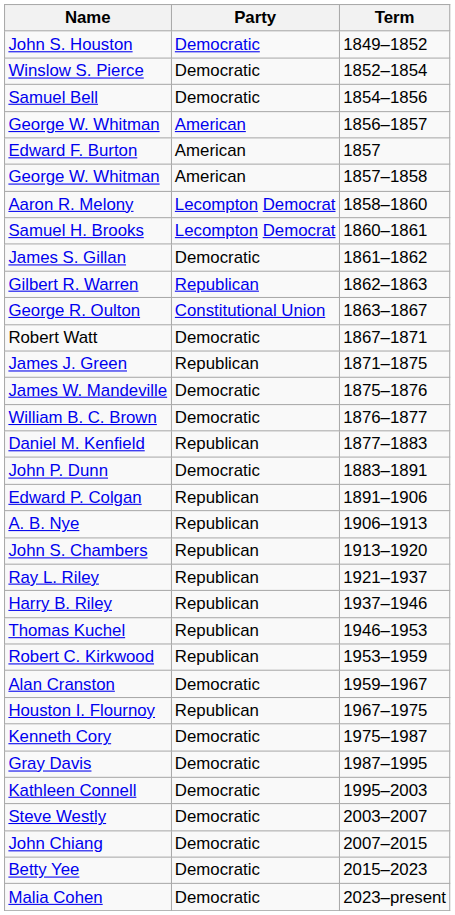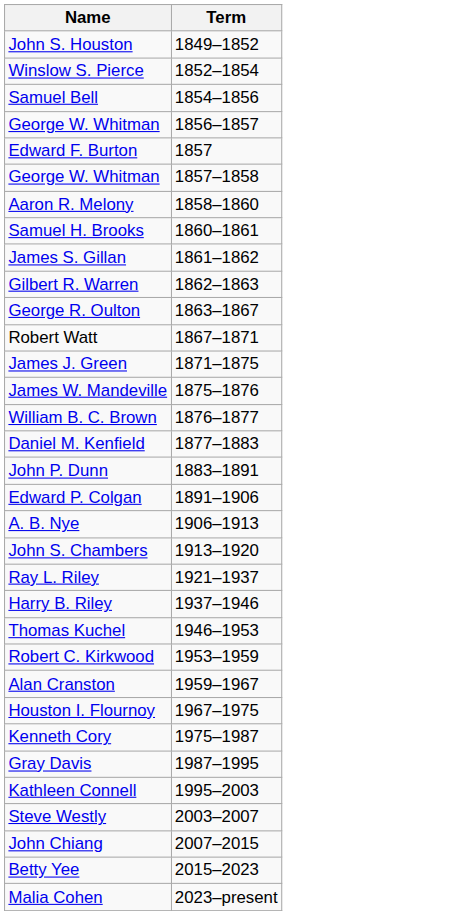- column: Party | Democratic | Democratic | Democratic | American | American | American | Lecompton Democrat | Lecompton Democrat | Democratic | Republican | Constitutional Union | Democratic | Republican | Democratic | Democratic | Republican | Democratic | Republican | Republican | Republican | Republican | Republican | Republican | Republican | Democratic | Republican | Democratic | Democratic | Democratic | Democratic | Democratic | Democratic | Democratic
